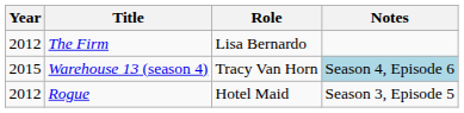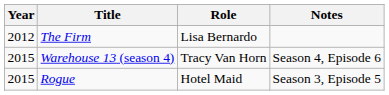Warehouse 13 (season 4) | Notes: lightblue background -> no background
Rogue | Year: 2012 -> 2015
